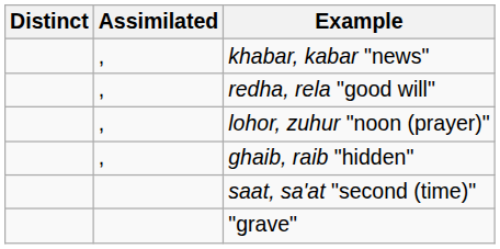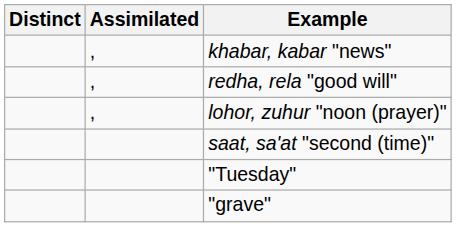- row: , | ghaib, raib "hidden"
+ row: "Tuesday"
